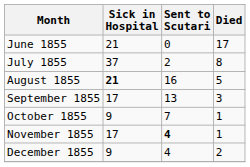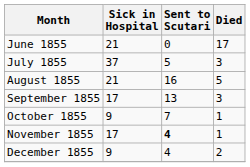July 1855 | Sent to Scutari: 2 -> 5
July 1855 | Died: 8 -> 3
August 1855 | Sick in Hospital: bold -> normal
